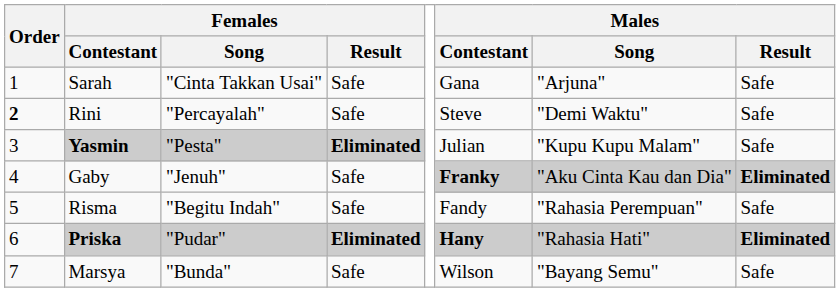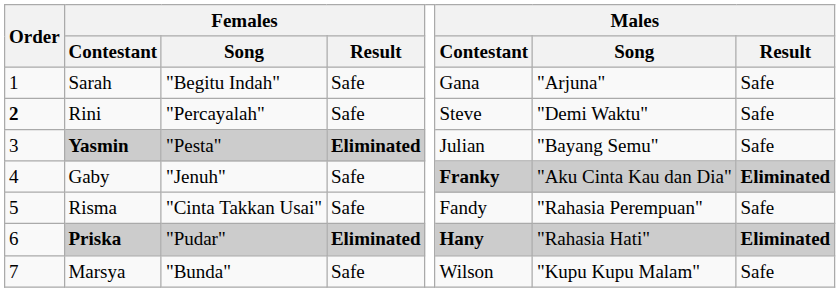Sarah | Females / Song: "Cinta Takkan Usai" -> "Begitu Indah"
Yasmin | Males / Song: "Kupu Kupu Malam" -> "Bayang Semu"
Risma | Females / Song: "Begitu Indah" -> "Cinta Takkan Usai"
Marsya | Males / Song: "Bayang Semu" -> "Kupu Kupu Malam"
